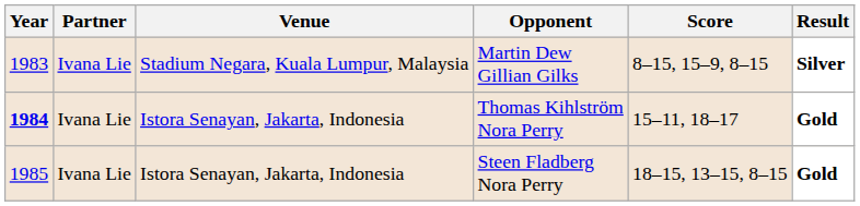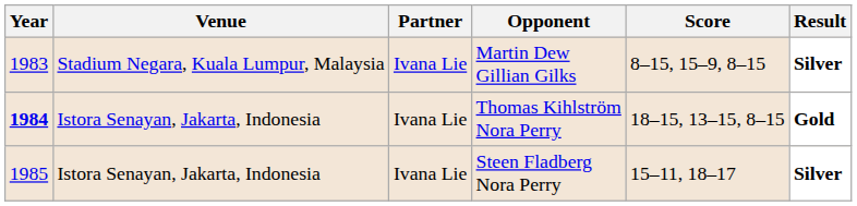columns swapped: Venue <-> Partner
Thomas Kihlström Nora Perry | Score: 15–11, 18–17 -> 18–15, 13–15, 8–15
Steen Fladberg Nora Perry | Score: 18–15, 13–15, 8–15 -> 15–11, 18–17
Steen Fladberg Nora Perry | Result: Gold -> Silver
